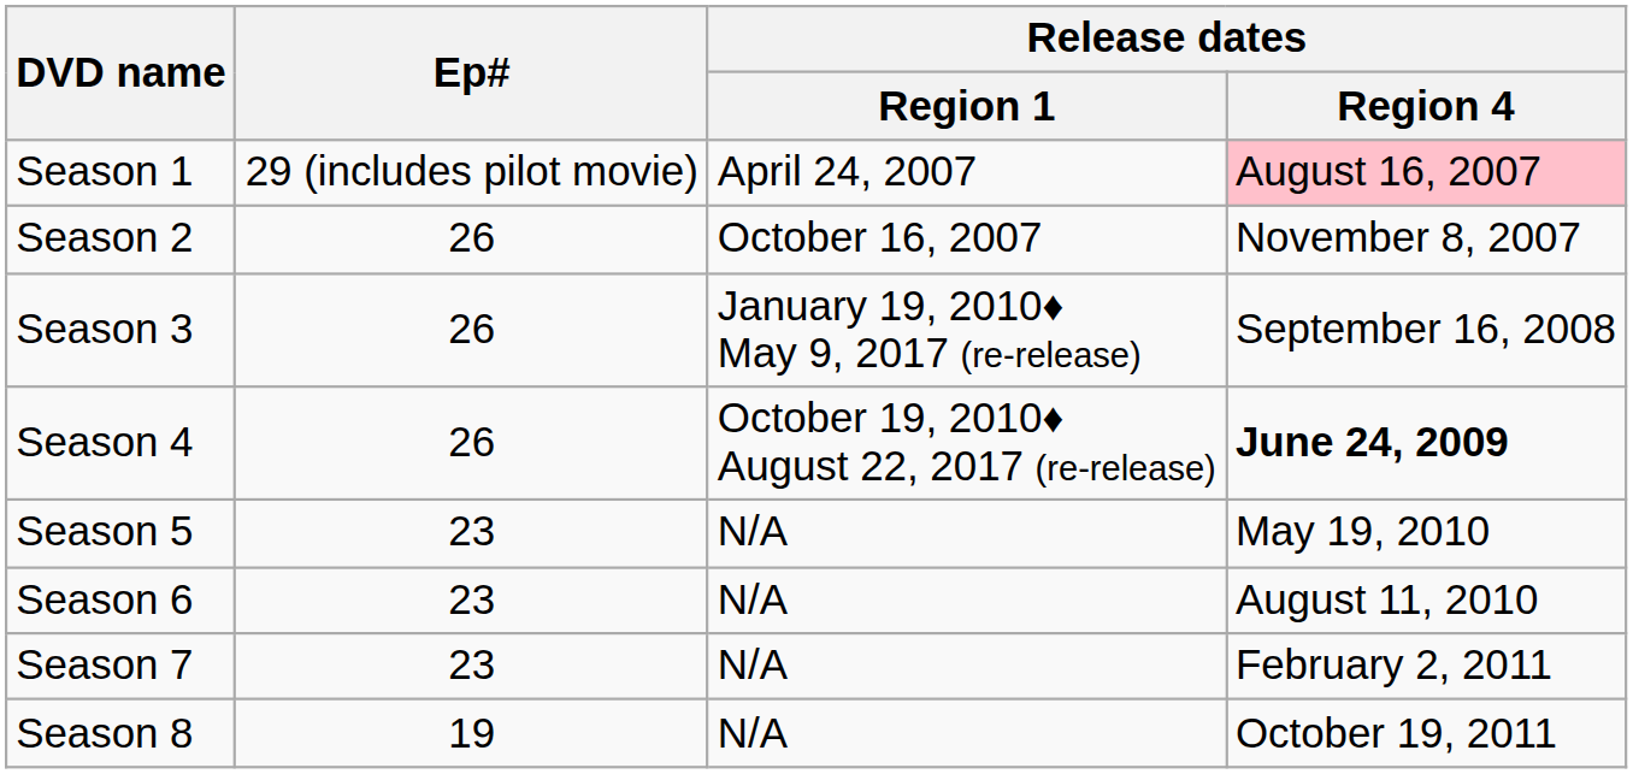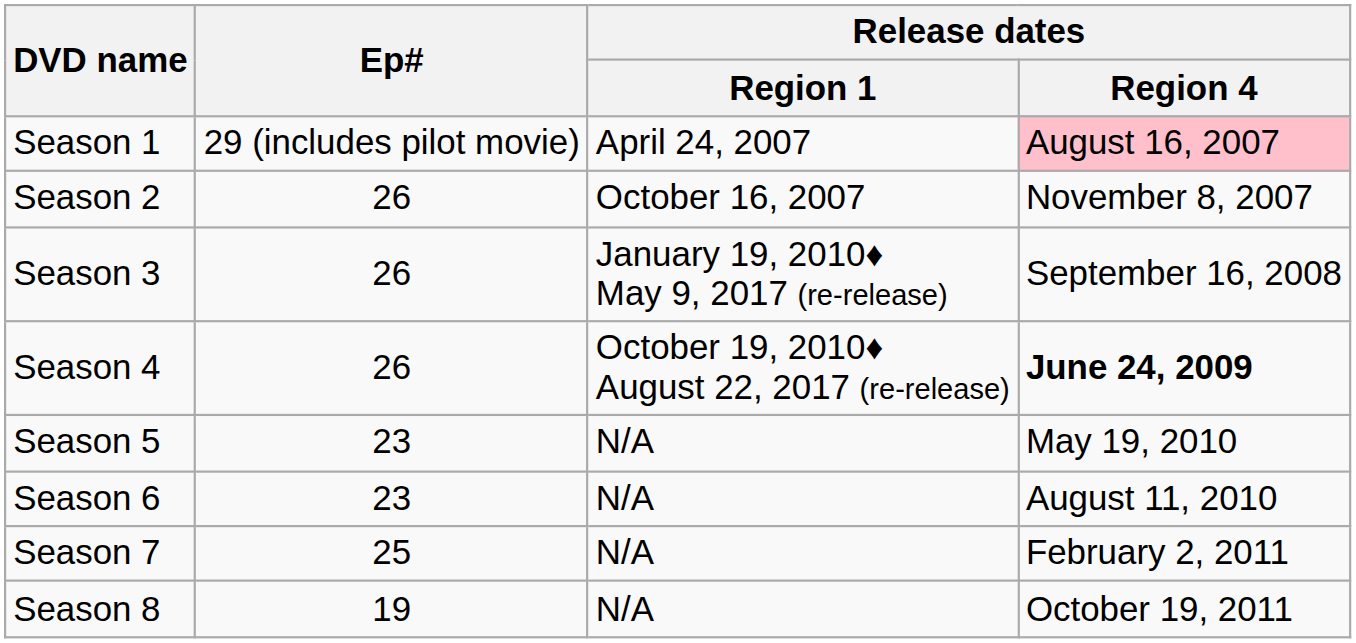Season 7 | Ep#: 23 -> 25
